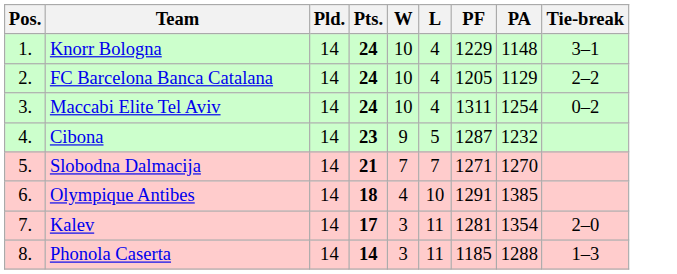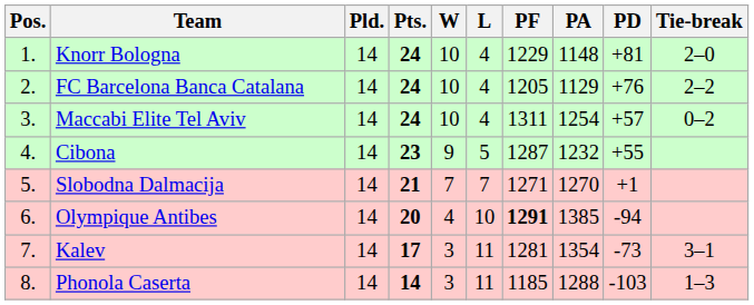+ column: PD | +81 | +76 | +57 | +55 | +1 | -94 | -73 | -103
Knorr Bologna | Tie-break: 3–1 -> 2–0
Olympique Antibes | Pts.: 18 -> 20
Olympique Antibes | PF: normal -> bold
Kalev | Tie-break: 2–0 -> 3–1
